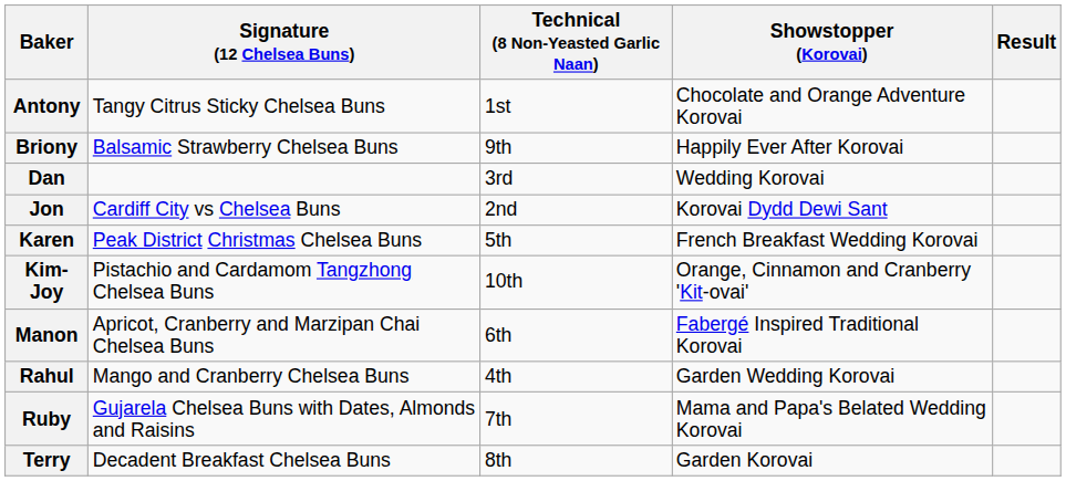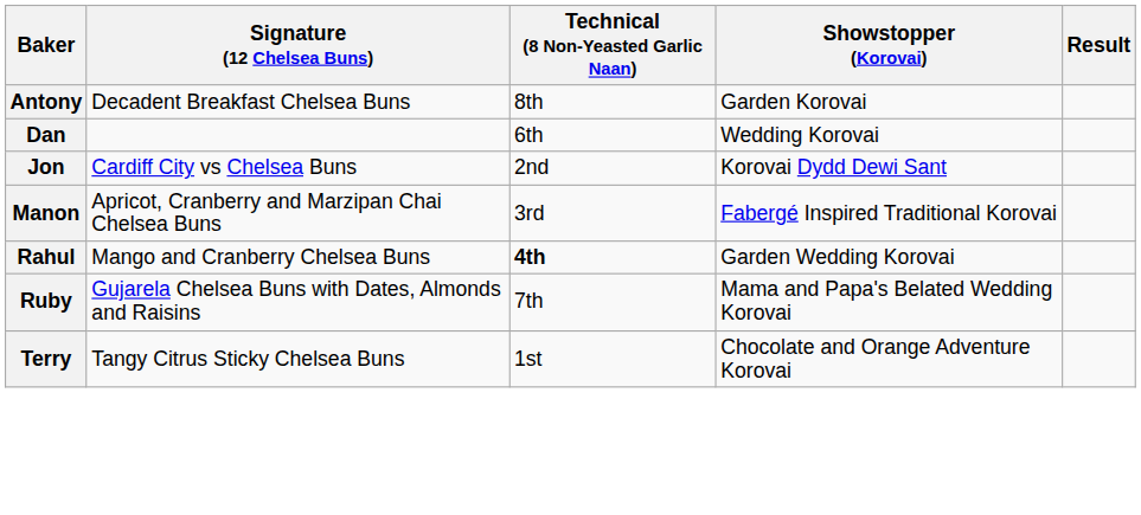Antony | Signature (12 Chelsea Buns): Tangy Citrus Sticky Chelsea Buns -> Decadent Breakfast Chelsea Buns
Antony | Technical (8 Non-Yeasted Garlic Naan): 1st -> 8th
Antony | Showstopper (Korovai): Chocolate and Orange Adventure Korovai -> Garden Korovai
- row: Briony | Balsamic Strawberry Chelsea Buns | 9th | Happily Ever After Korovai
Dan | Technical (8 Non-Yeasted Garlic Naan): 3rd -> 6th
- row: Karen | Peak District Christmas Chelsea Buns | 5th | French Breakfast Wedding Korovai
- row: Kim-Joy | Pistachio and Cardamom Tangzhong Chelsea Buns | 10th | Orange, Cinnamon and Cranberry 'Kit-ovai'
Manon | Technical (8 Non-Yeasted Garlic Naan): 6th -> 3rd
Rahul | Technical (8 Non-Yeasted Garlic Naan): normal -> bold
Terry | Signature (12 Chelsea Buns): Decadent Breakfast Chelsea Buns -> Tangy Citrus Sticky Chelsea Buns
Terry | Technical (8 Non-Yeasted Garlic Naan): 8th -> 1st
Terry | Showstopper (Korovai): Garden Korovai -> Chocolate and Orange Adventure Korovai
